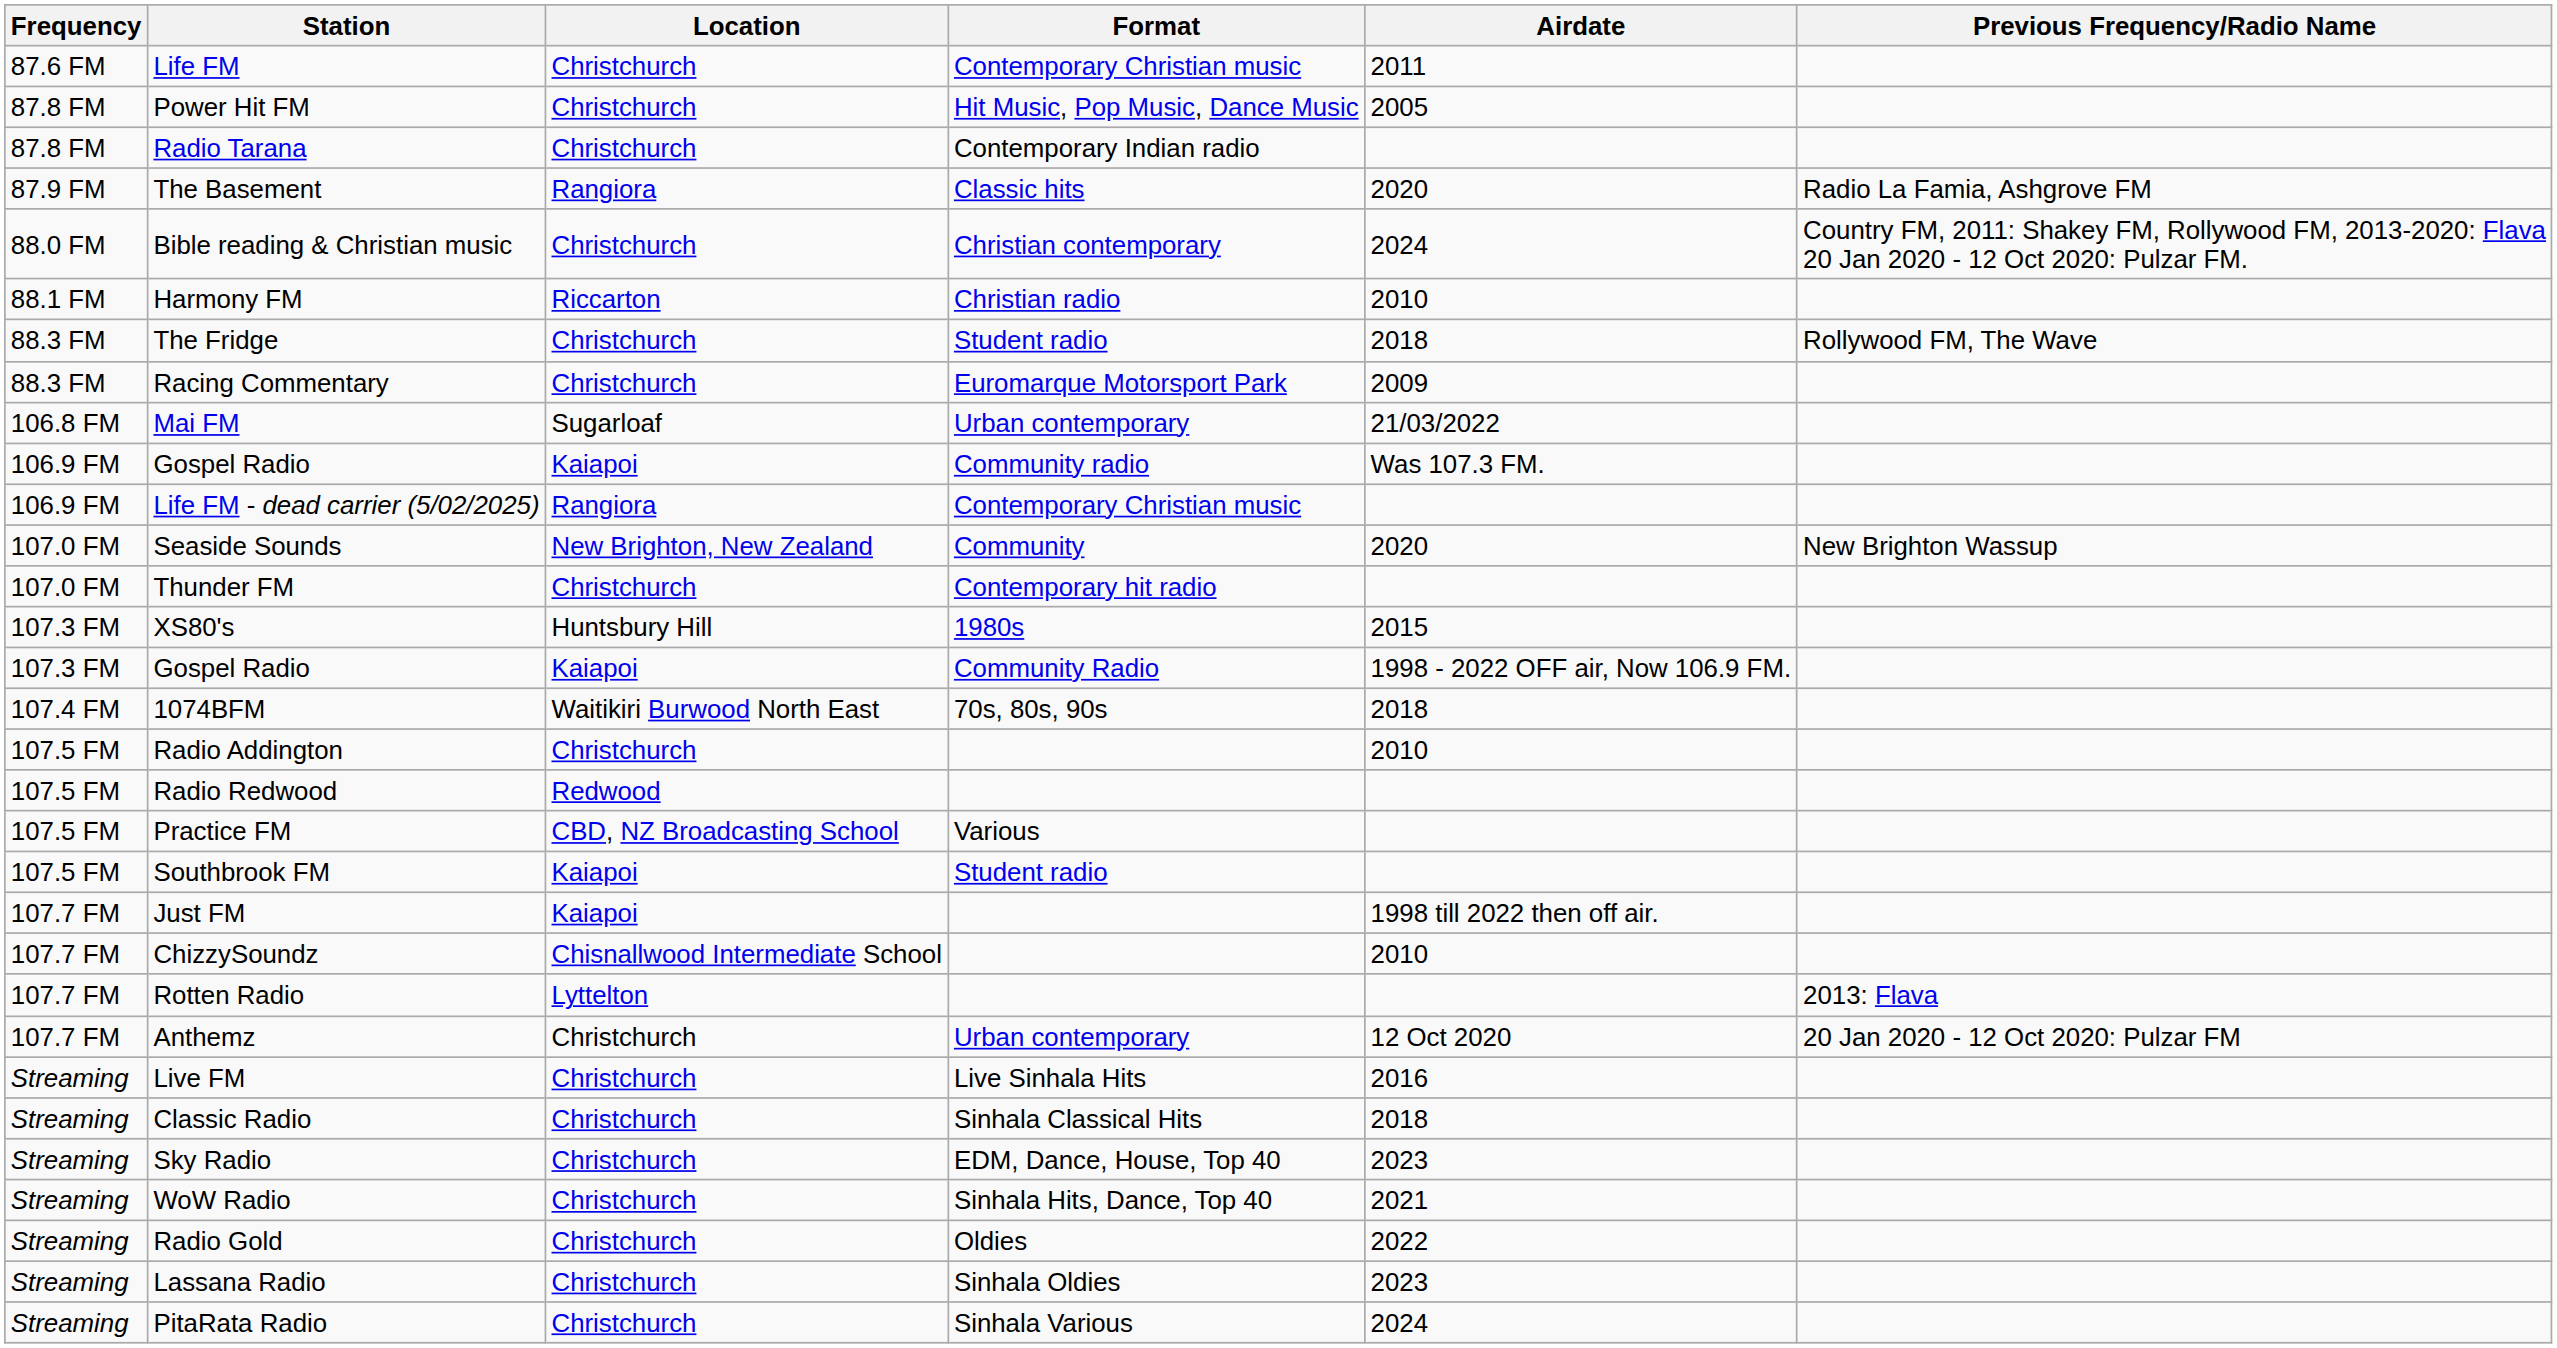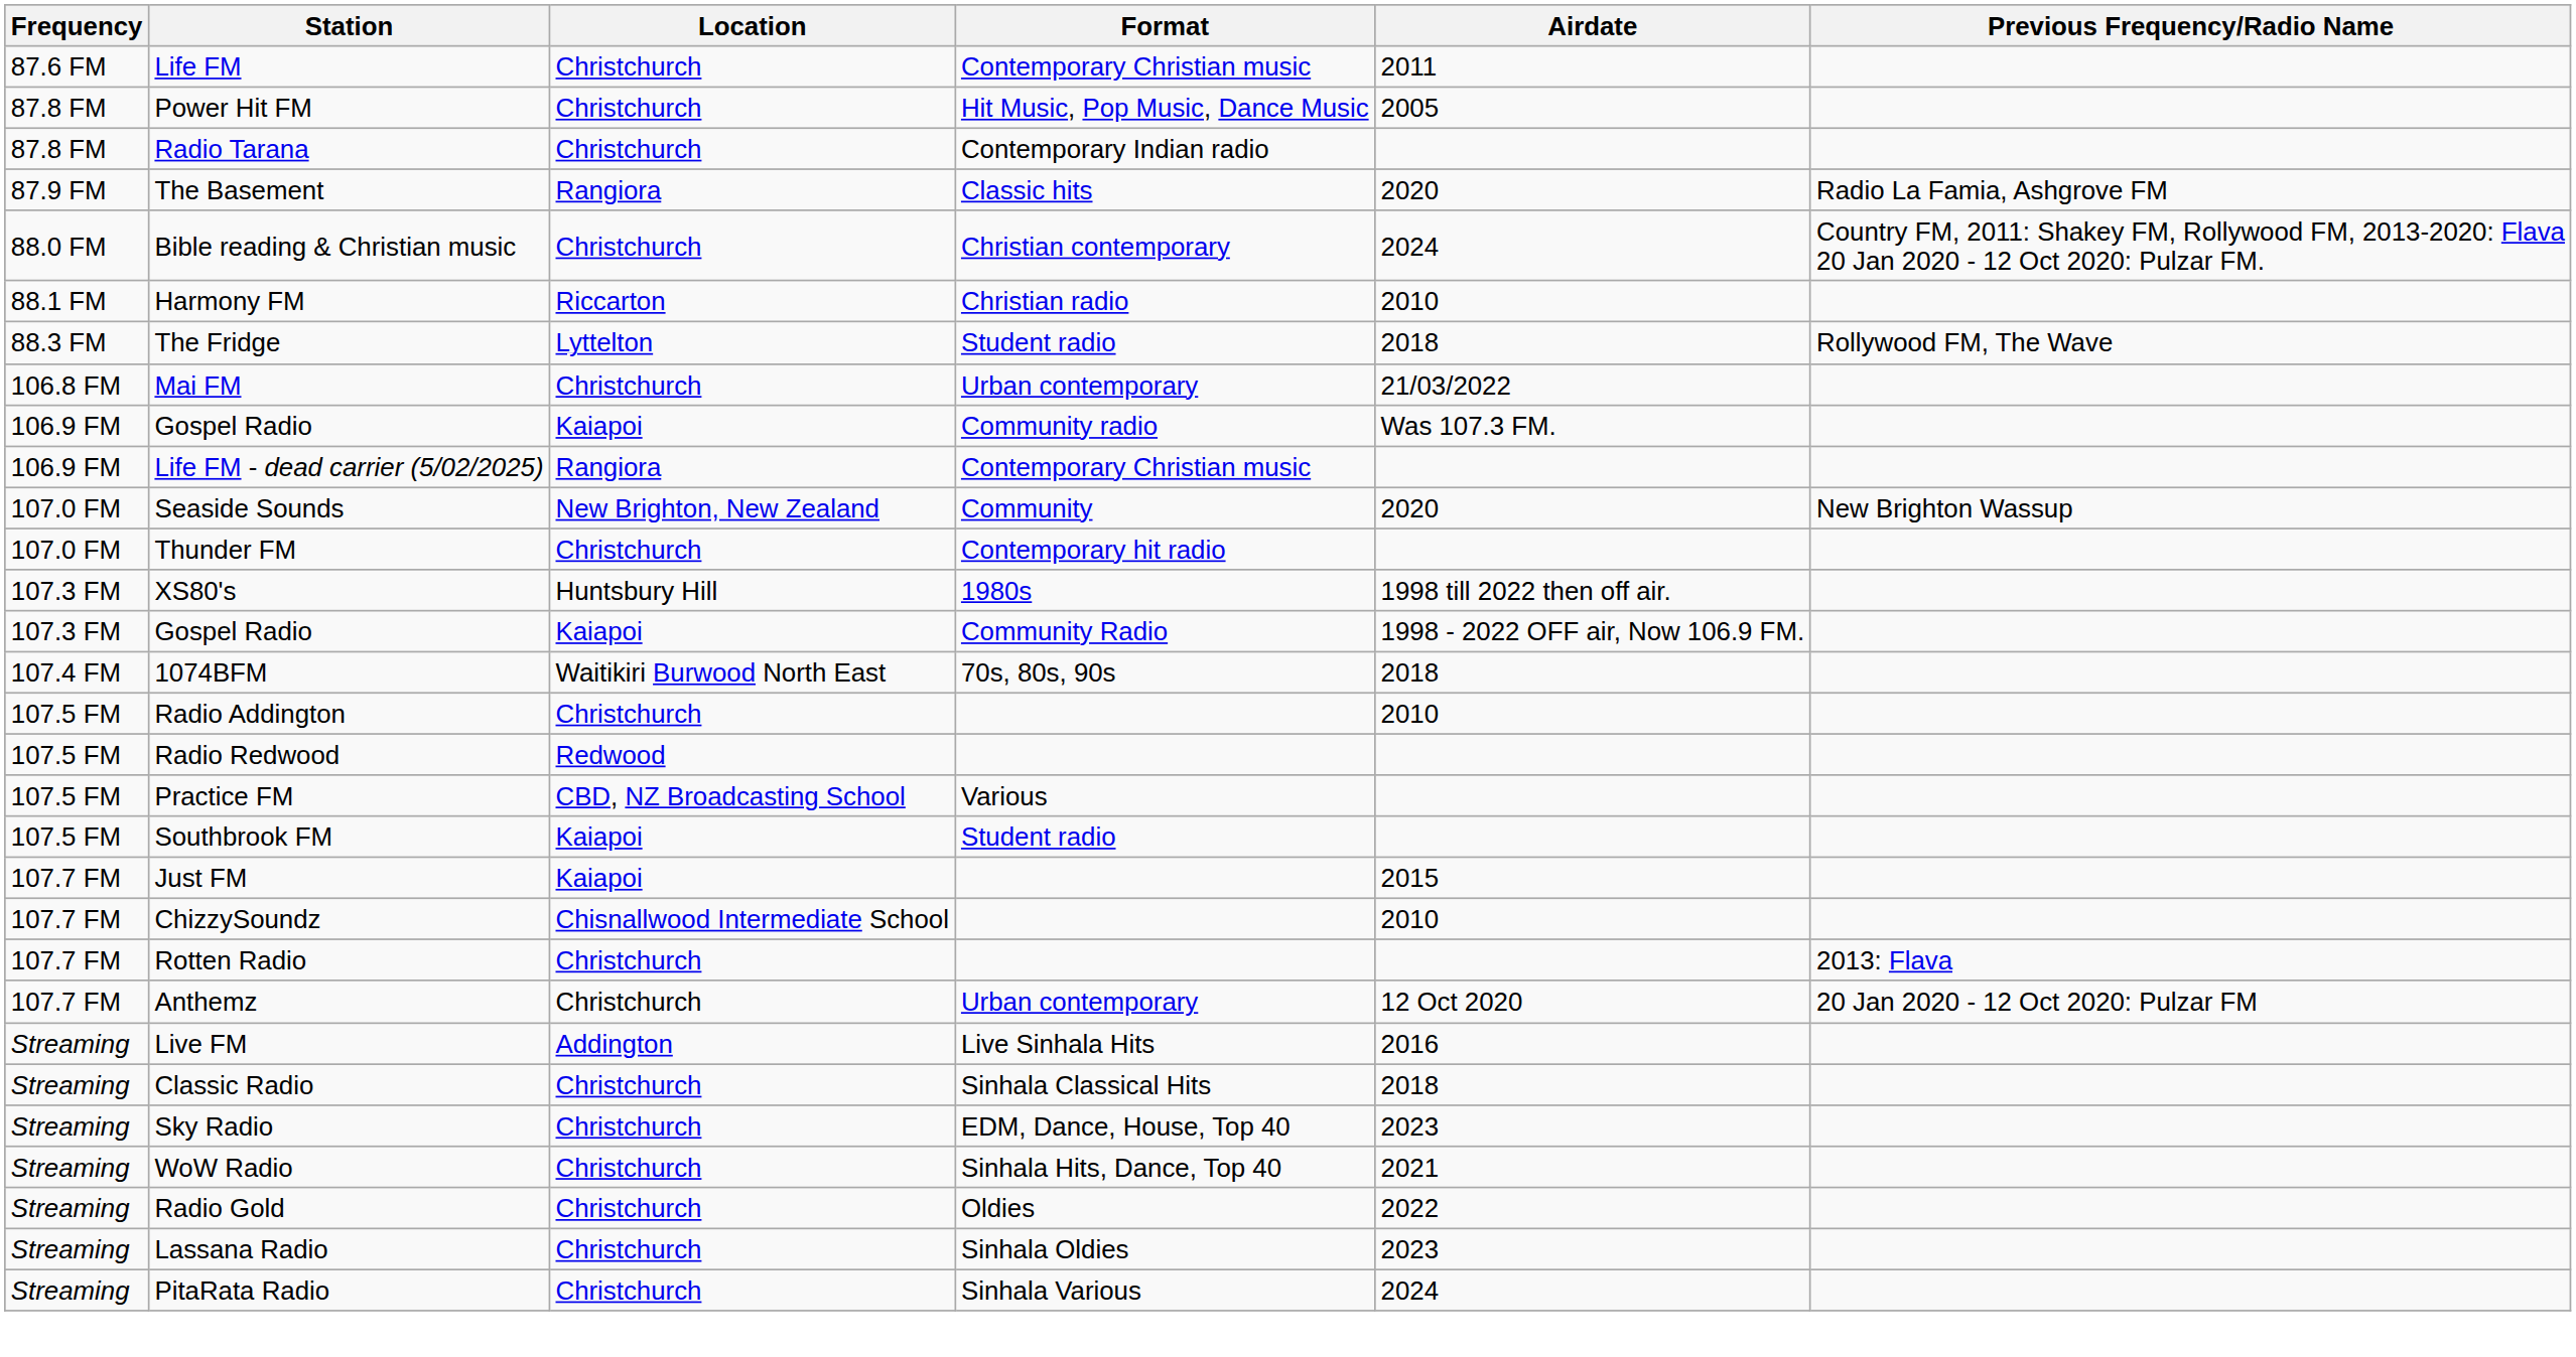The Fridge | Location: Christchurch -> Lyttelton
- row: 88.3 FM | Racing Commentary | Christchurch | Euromarque Motorsport Park | 2009
Mai FM | Location: Sugarloaf -> Christchurch
XS80's | Airdate: 2015 -> 1998 till 2022 then off air.
Just FM | Airdate: 1998 till 2022 then off air. -> 2015
Rotten Radio | Location: Lyttelton -> Christchurch
Live FM | Location: Christchurch -> Addington
